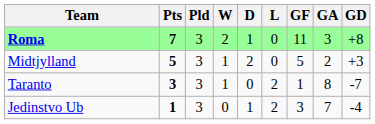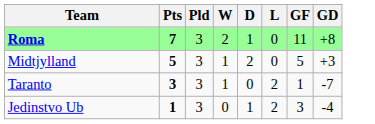- column: GA | 3 | 2 | 8 | 7
